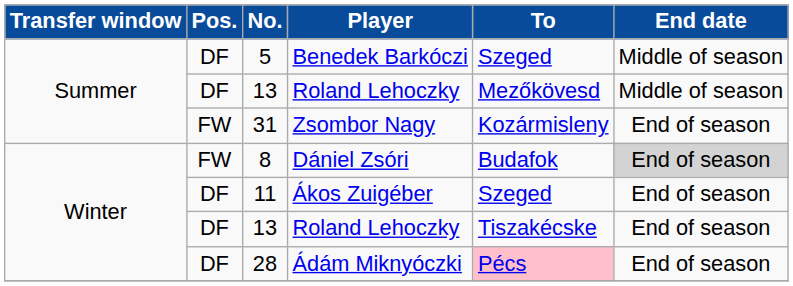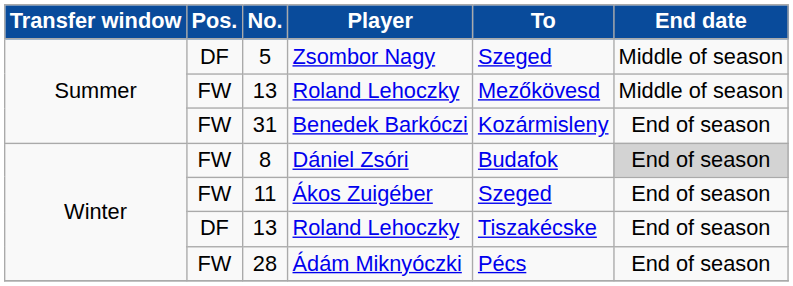5 | Player: Benedek Barkóczi -> Zsombor Nagy
Summer / 13 | Pos.: DF -> FW
31 | Player: Zsombor Nagy -> Benedek Barkóczi
11 | Pos.: DF -> FW
28 | Pos.: DF -> FW
28 | To: pink background -> no background
